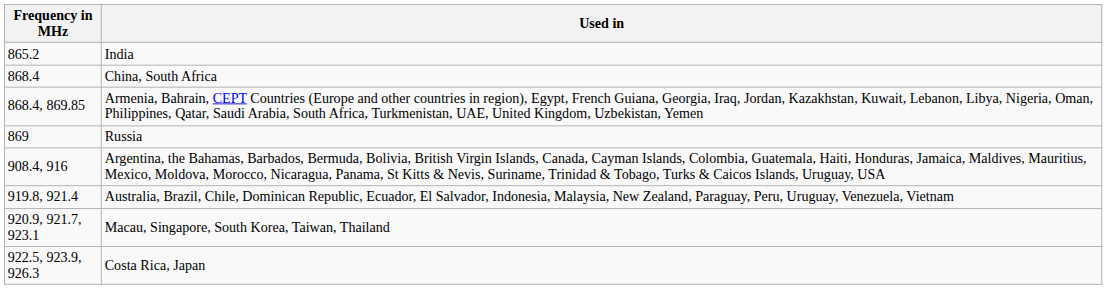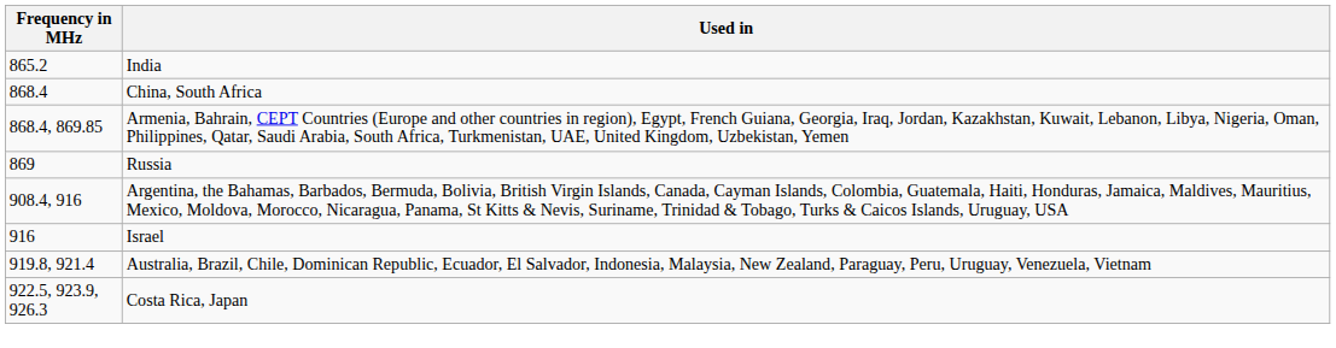+ row: 916 | Israel
- row: 920.9, 921.7, 923.1 | Macau, Singapore, South Korea, Taiwan, Thailand
